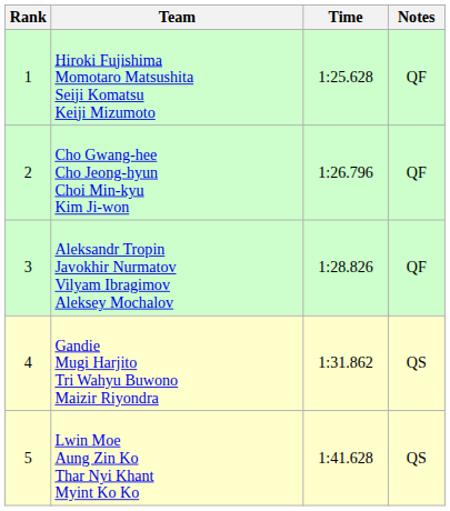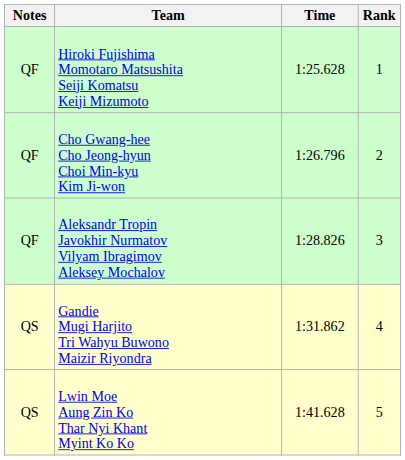columns swapped: Rank <-> Notes
